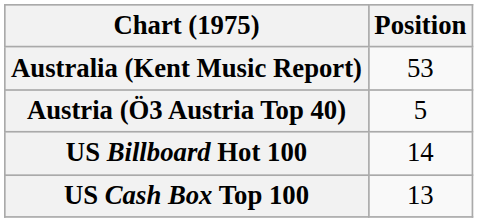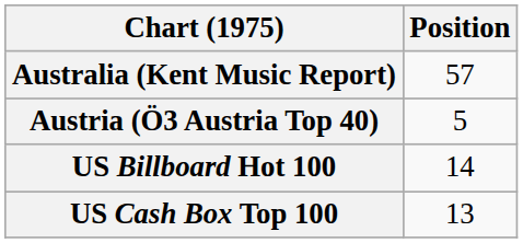Australia (Kent Music Report) | Position: 53 -> 57
